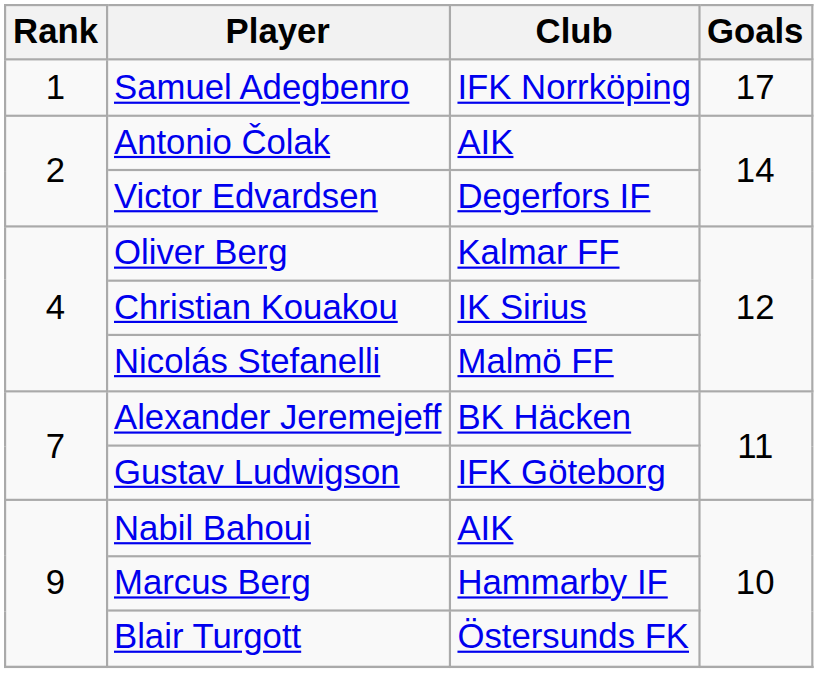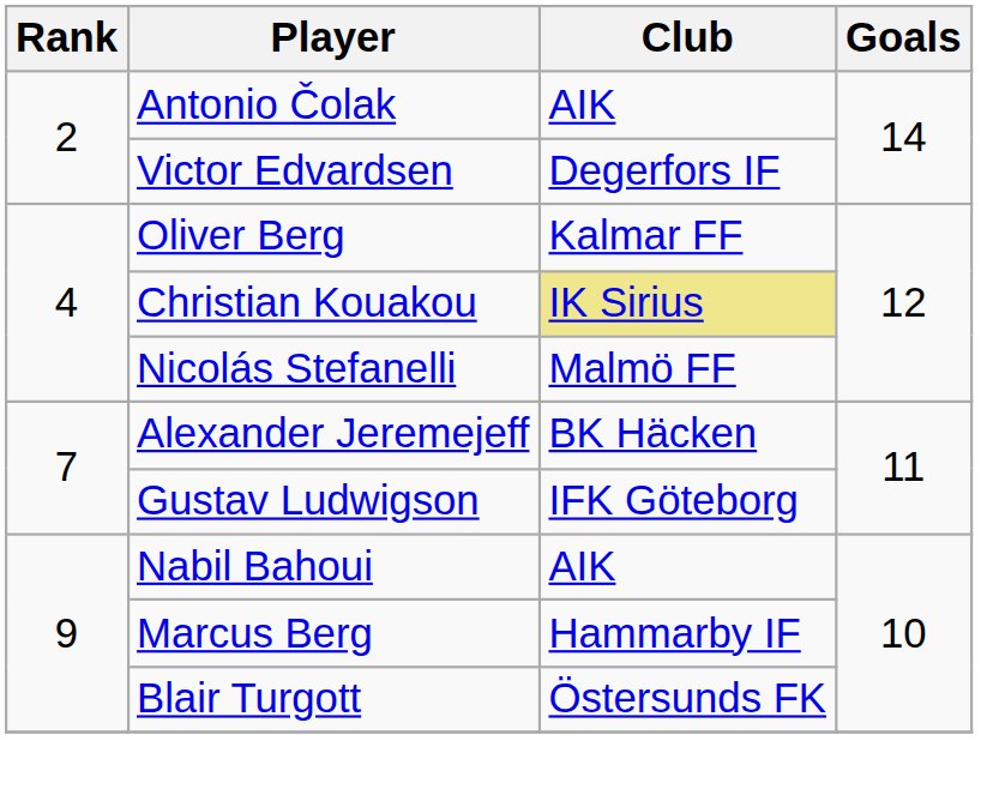- row: 1 | Samuel Adegbenro | IFK Norrköping | 17
Christian Kouakou | Club: no background -> khaki background
